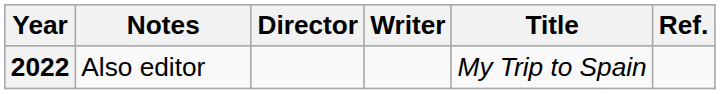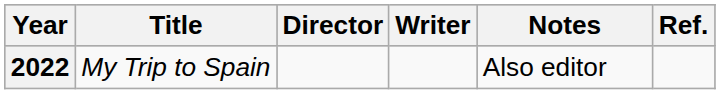columns swapped: Title <-> Notes
